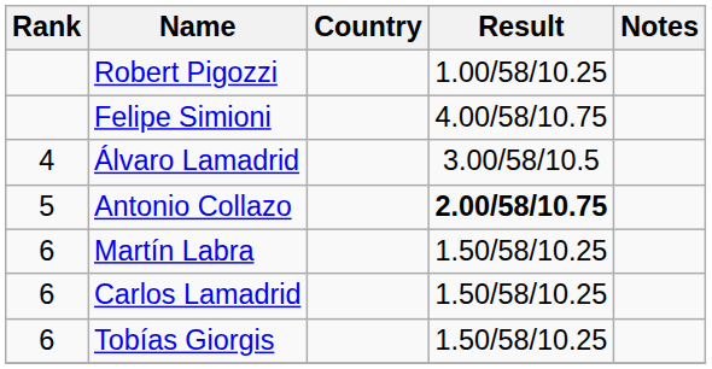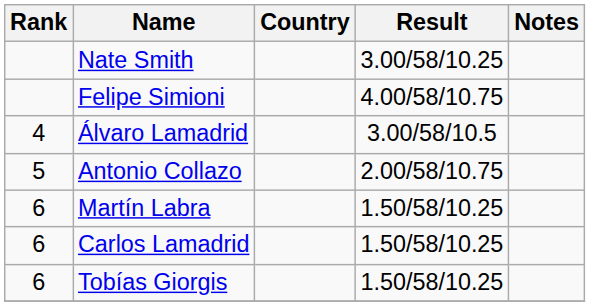+ row: Nate Smith | 3.00/58/10.25
- row: Robert Pigozzi | 1.00/58/10.25
Antonio Collazo | Result: bold -> normal
